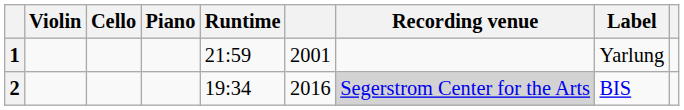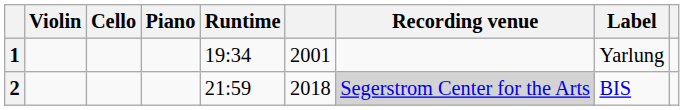1 | Runtime: 21:59 -> 19:34
2 | Runtime: 19:34 -> 21:59
2 | column 6: 2016 -> 2018
